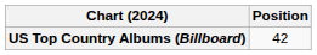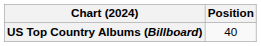US Top Country Albums (Billboard) | Position: 42 -> 40
